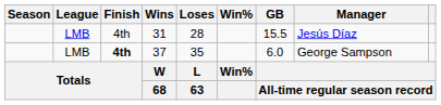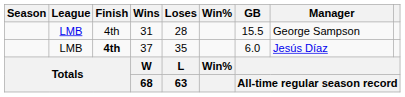31 | Manager: Jesús Díaz -> George Sampson
37 | Manager: George Sampson -> Jesús Díaz
